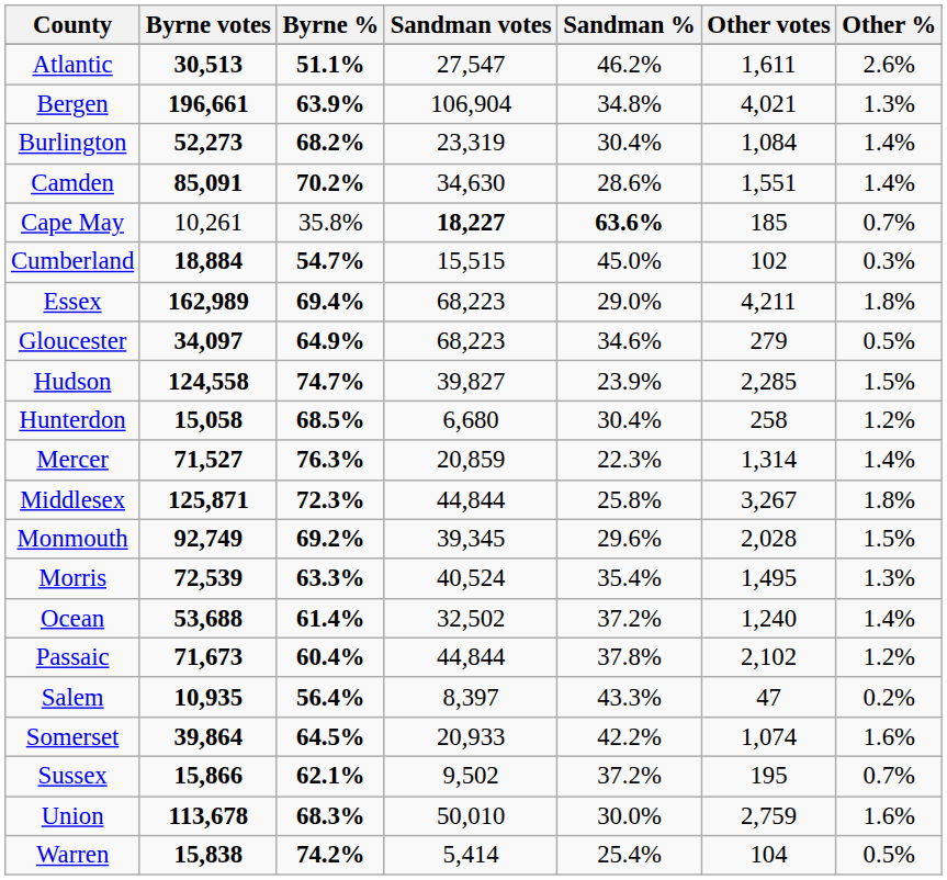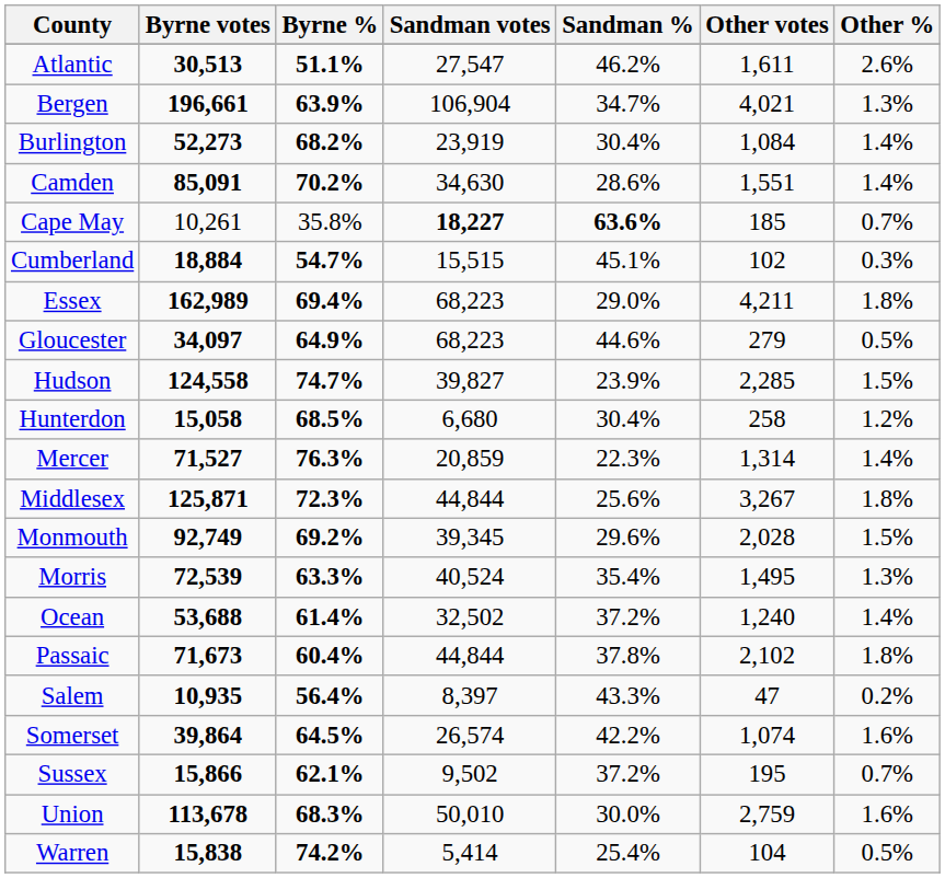Bergen | Sandman %: 34.8% -> 34.7%
Burlington | Sandman votes: 23,319 -> 23,919
Cumberland | Sandman %: 45.0% -> 45.1%
Gloucester | Sandman %: 34.6% -> 44.6%
Middlesex | Sandman %: 25.8% -> 25.6%
Passaic | Other %: 1.2% -> 1.8%
Somerset | Sandman votes: 20,933 -> 26,574
